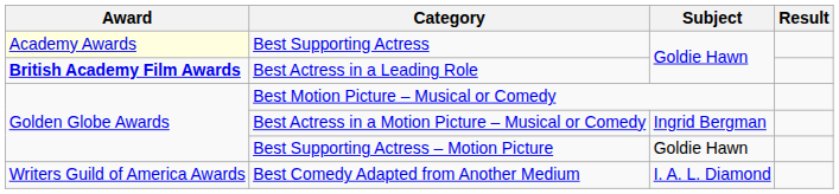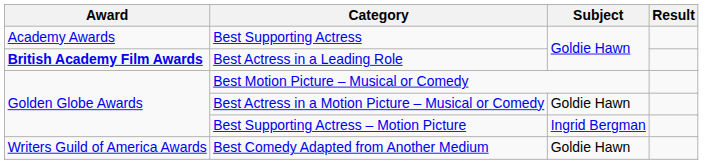Best Supporting Actress | Award: lightyellow background -> no background
Best Actress in a Motion Picture – Musical or Comedy | Subject: Ingrid Bergman -> Goldie Hawn
Best Supporting Actress – Motion Picture | Subject: Goldie Hawn -> Ingrid Bergman
Best Comedy Adapted from Another Medium | Subject: I. A. L. Diamond -> Goldie Hawn
